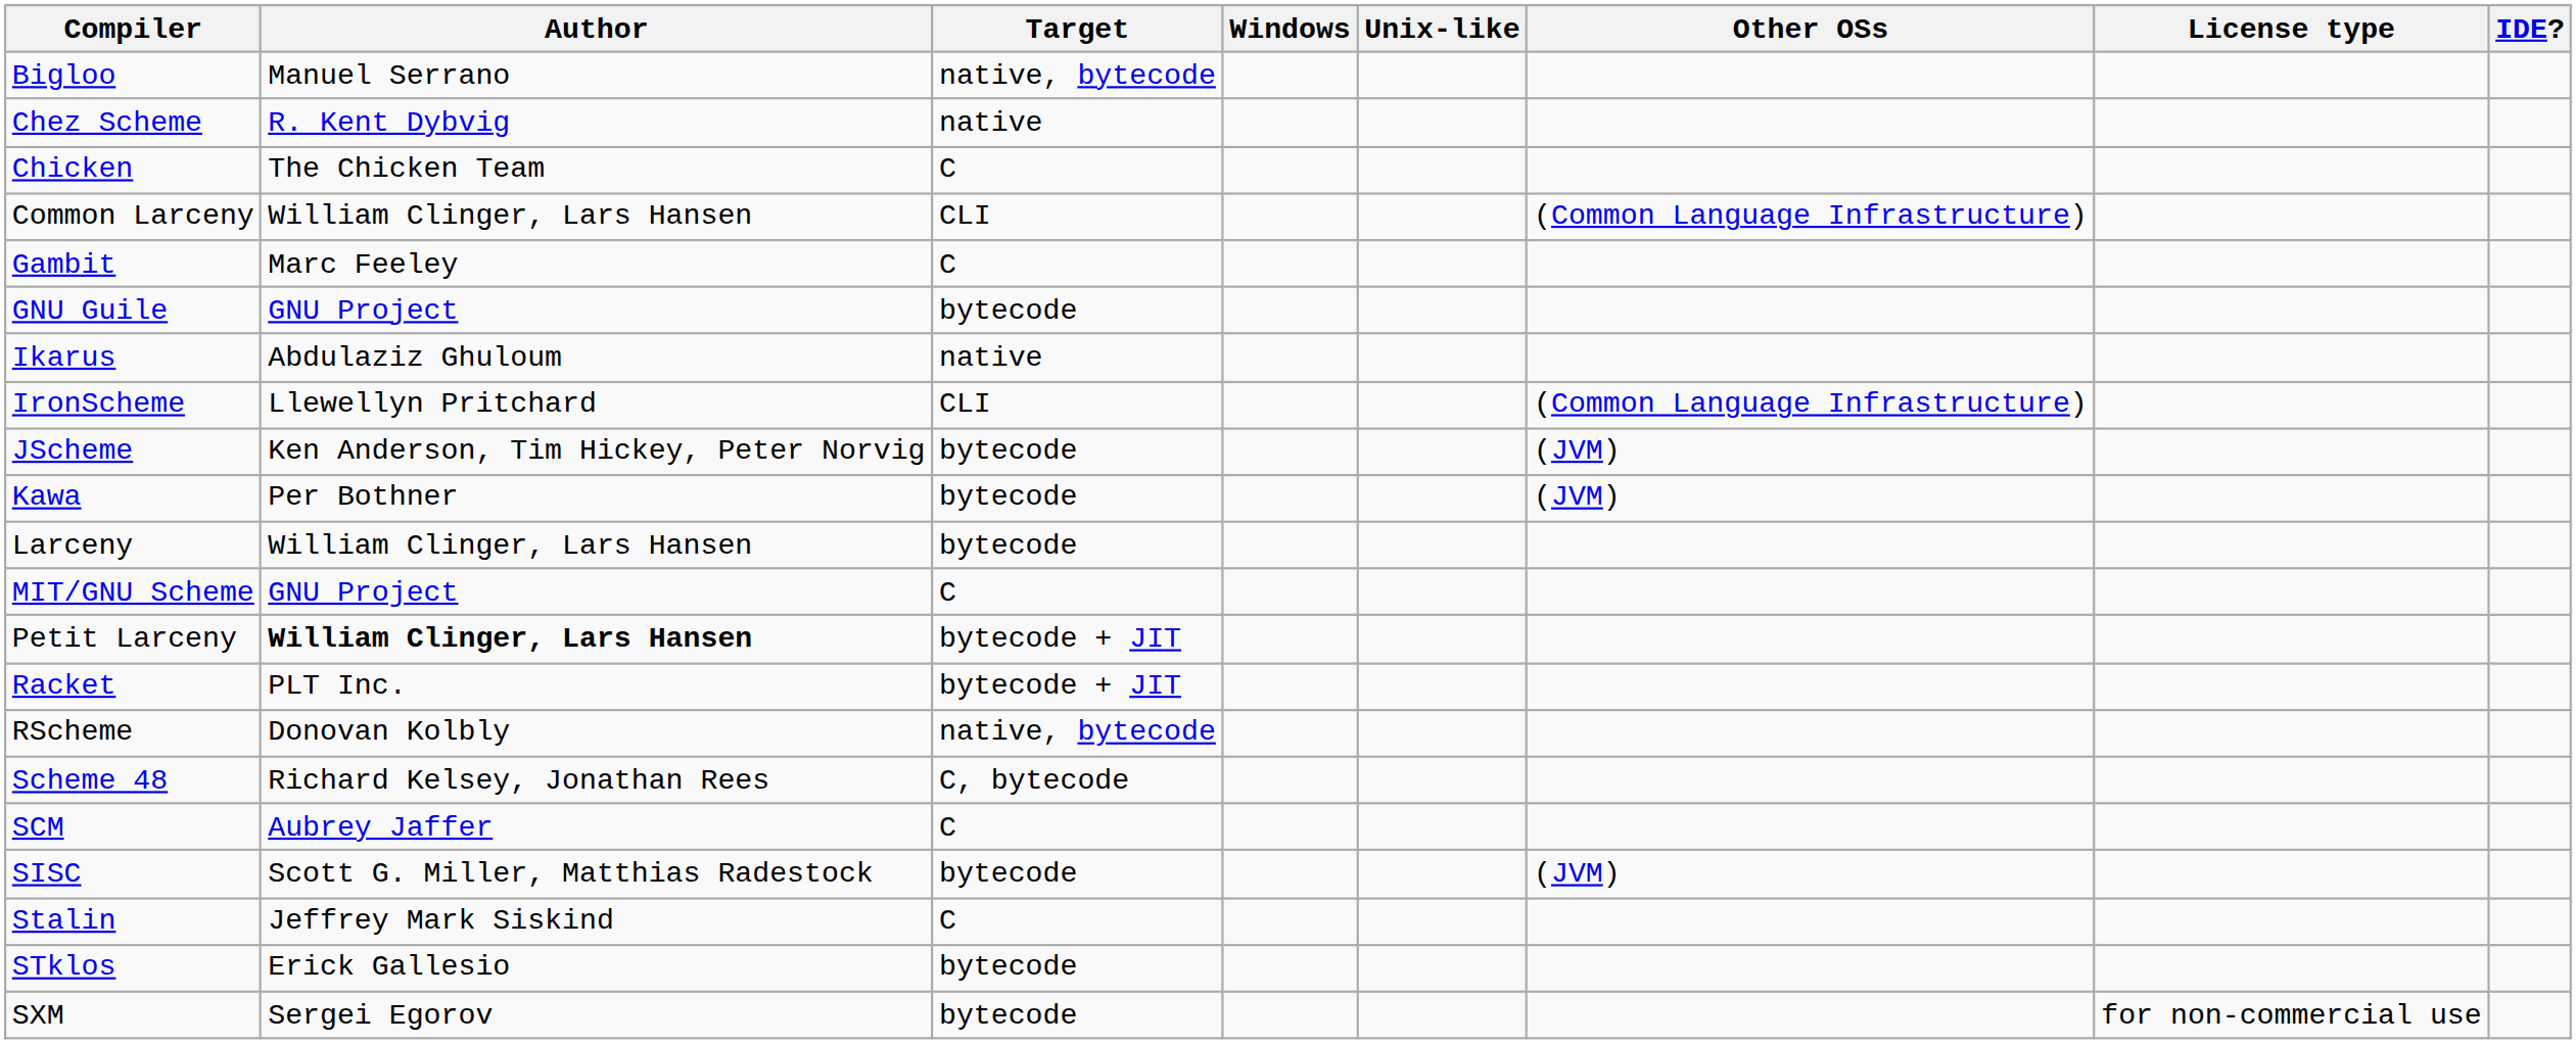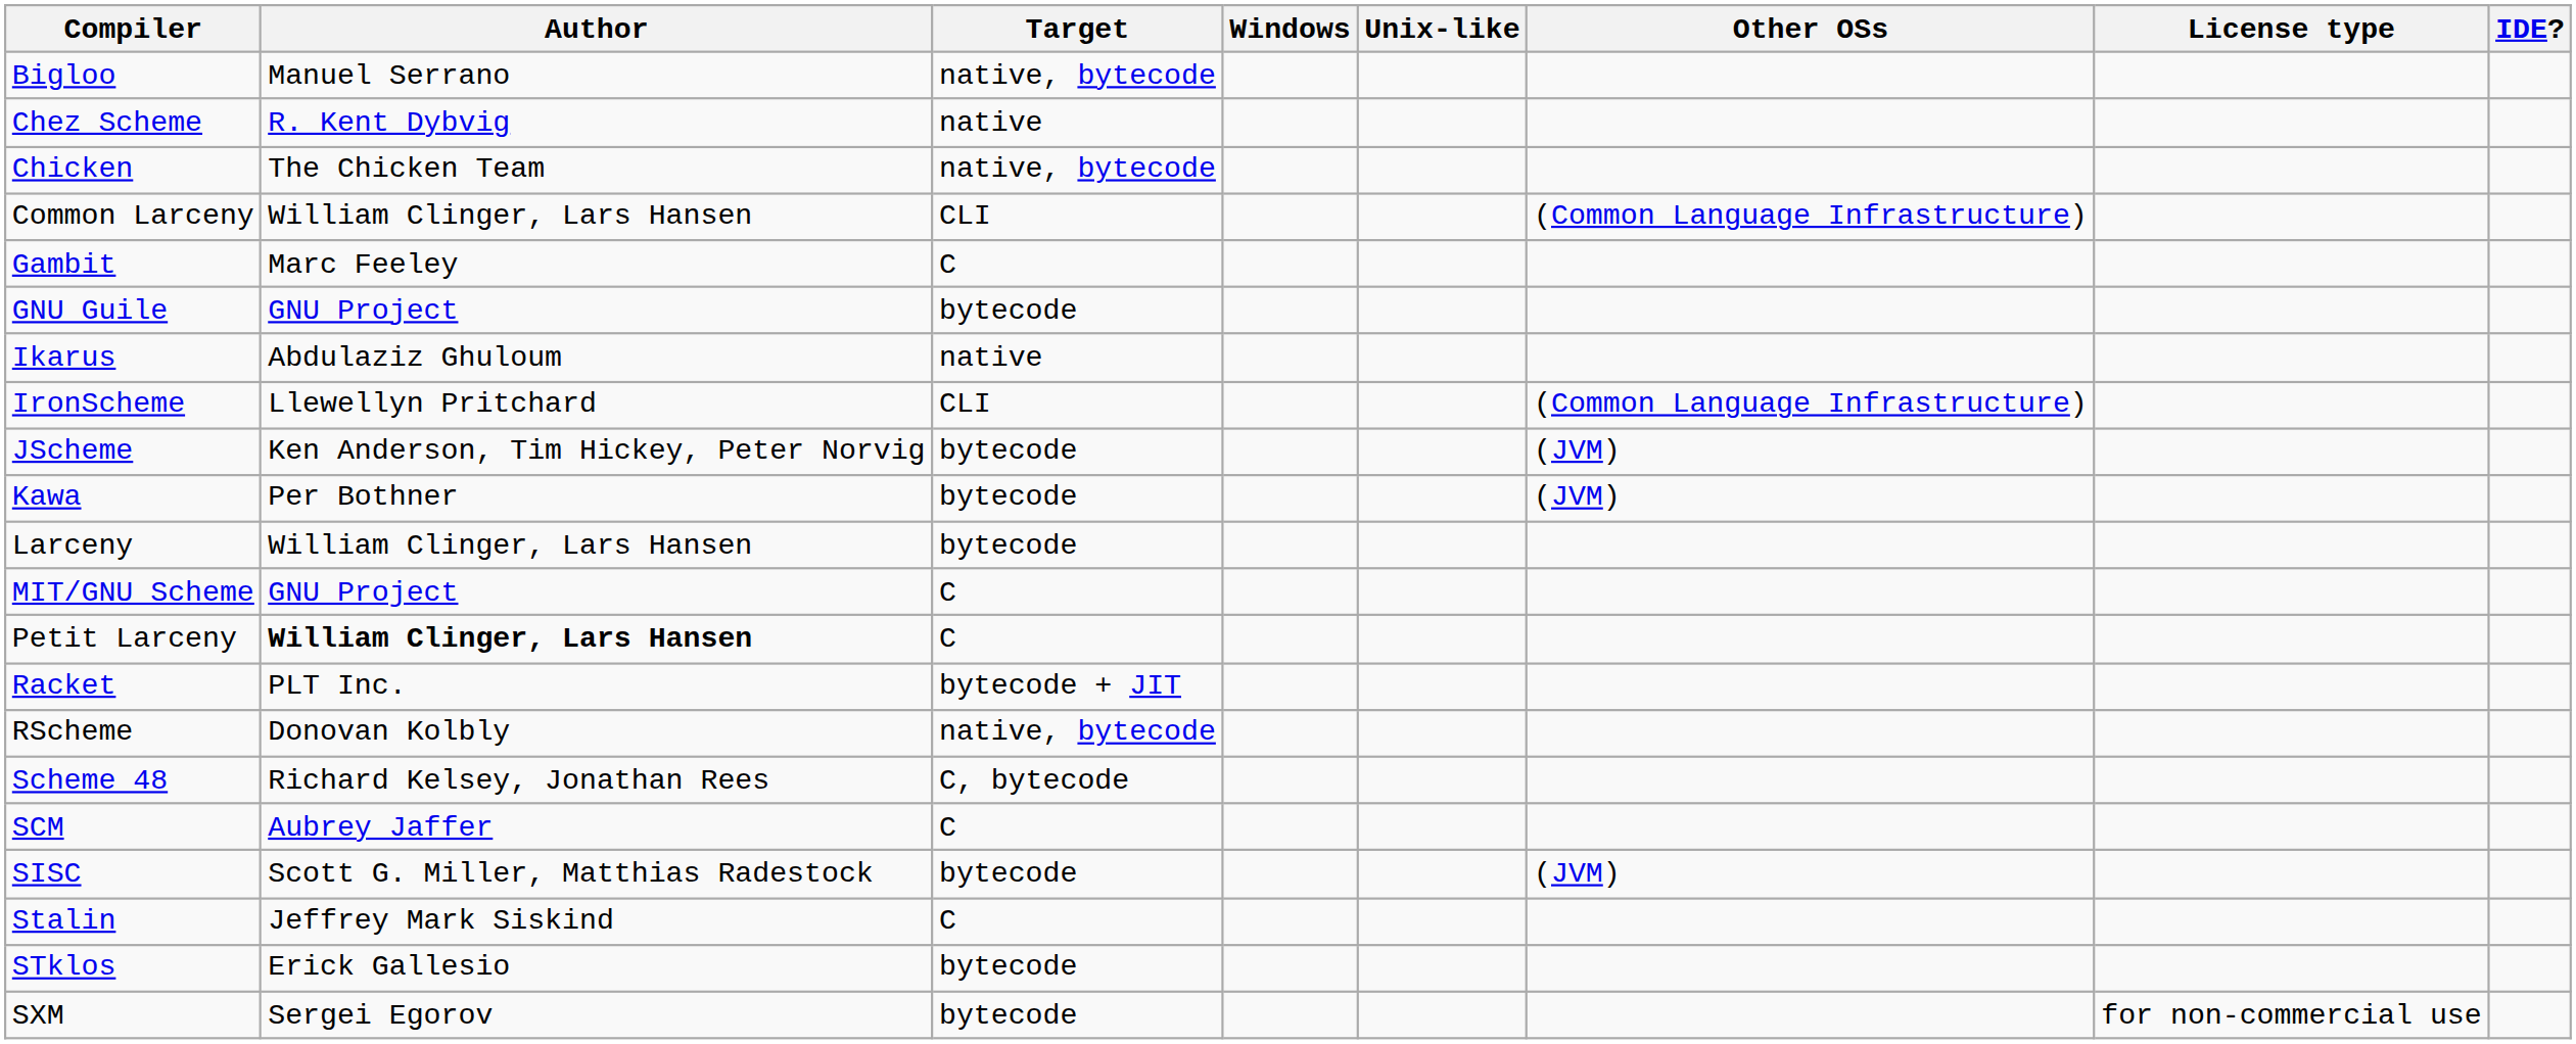Chicken | Target: C -> native, bytecode
Petit Larceny | Target: bytecode + JIT -> C
